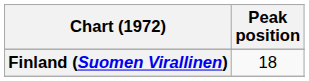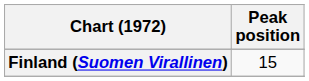Finland (Suomen Virallinen) | Peak position: 18 -> 15
